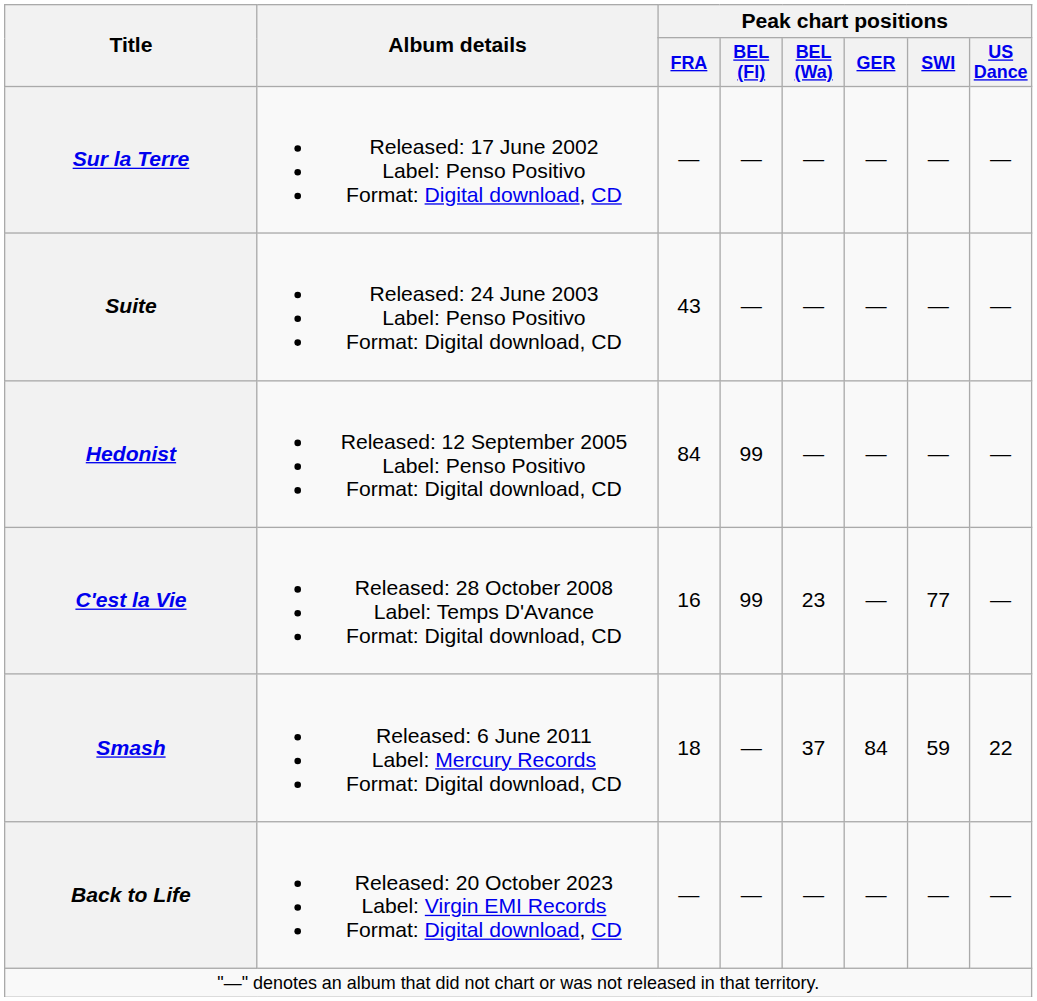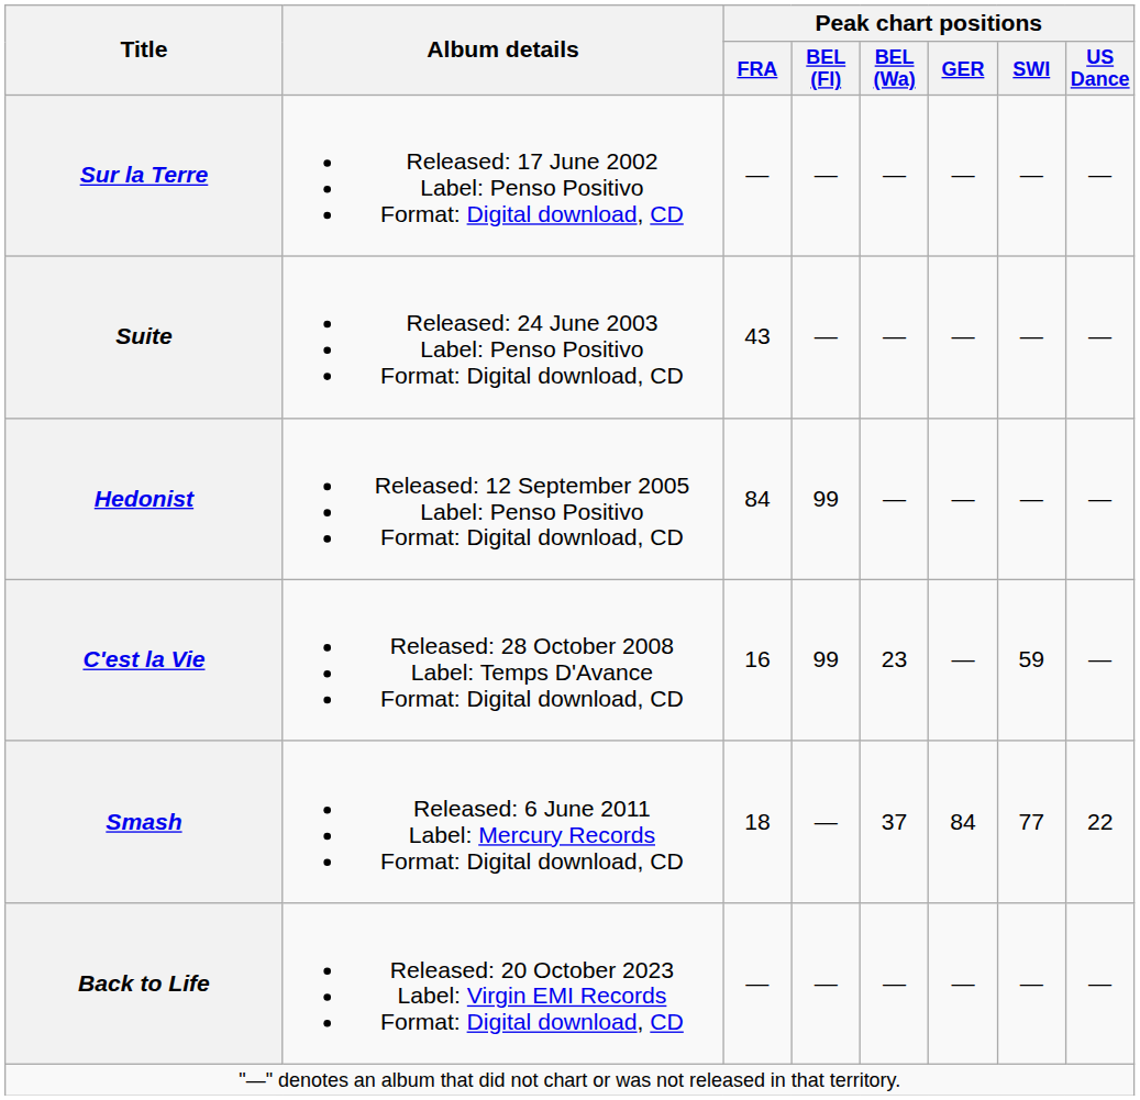C'est la Vie | Peak chart positions / SWI: 77 -> 59
Smash | Peak chart positions / SWI: 59 -> 77
